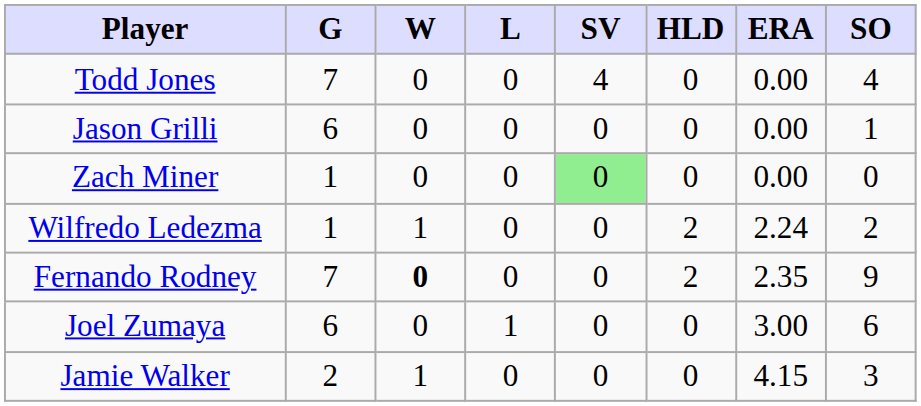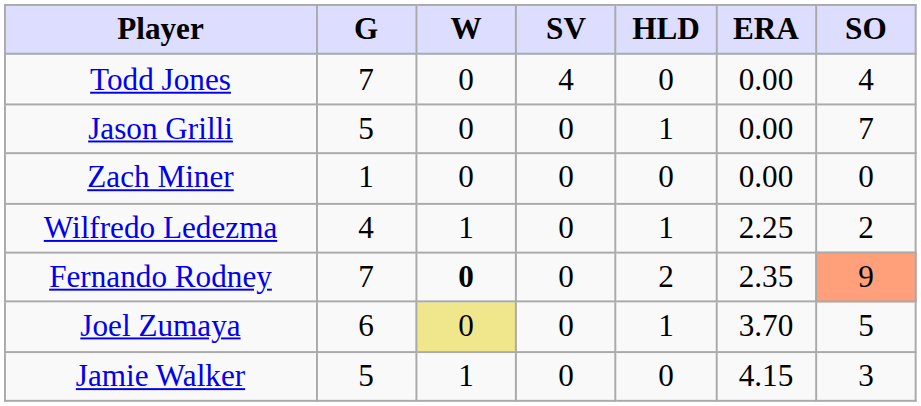- column: L | 0 | 0 | 0 | 0 | 0 | 1 | 0
Jason Grilli | G: 6 -> 5
Jason Grilli | HLD: 0 -> 1
Jason Grilli | SO: 1 -> 7
Zach Miner | SV: lightgreen background -> no background
Wilfredo Ledezma | G: 1 -> 4
Wilfredo Ledezma | HLD: 2 -> 1
Wilfredo Ledezma | ERA: 2.24 -> 2.25
Fernando Rodney | SO: no background -> lightsalmon background
Joel Zumaya | W: no background -> khaki background
Joel Zumaya | HLD: 0 -> 1
Joel Zumaya | ERA: 3.00 -> 3.70
Joel Zumaya | SO: 6 -> 5
Jamie Walker | G: 2 -> 5
